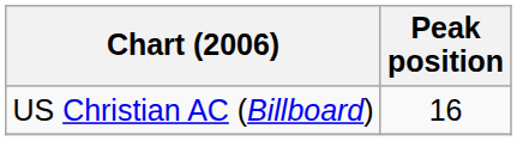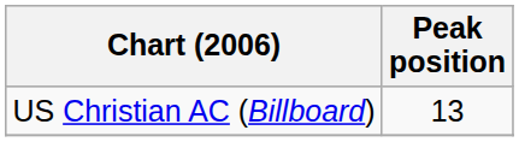US Christian AC (Billboard) | Peak position: 16 -> 13
